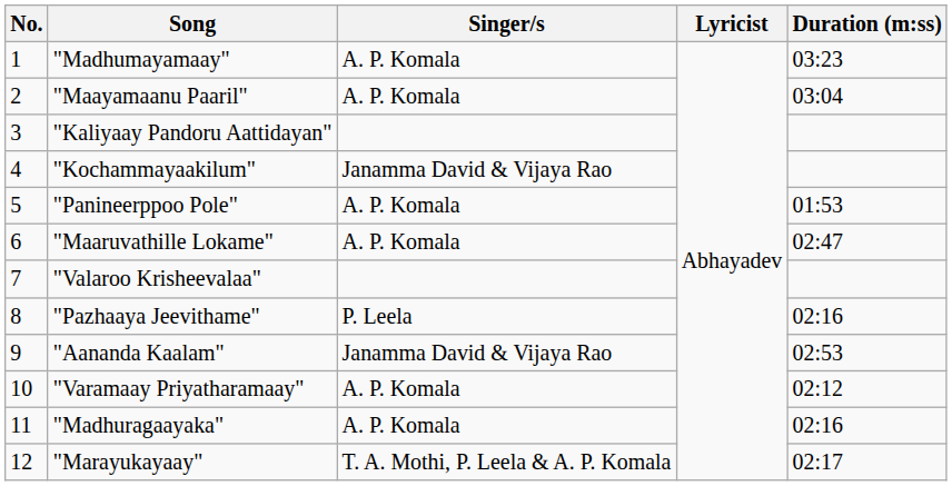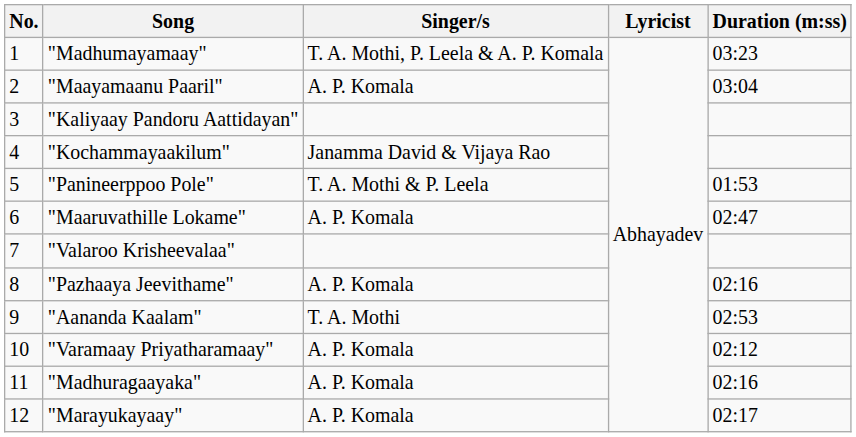"Madhumayamaay" | Singer/s: A. P. Komala -> T. A. Mothi, P. Leela & A. P. Komala
"Panineerppoo Pole" | Singer/s: A. P. Komala -> T. A. Mothi & P. Leela
"Pazhaaya Jeevithame" | Singer/s: P. Leela -> A. P. Komala
"Aananda Kaalam" | Singer/s: Janamma David & Vijaya Rao -> T. A. Mothi
"Marayukayaay" | Singer/s: T. A. Mothi, P. Leela & A. P. Komala -> A. P. Komala
